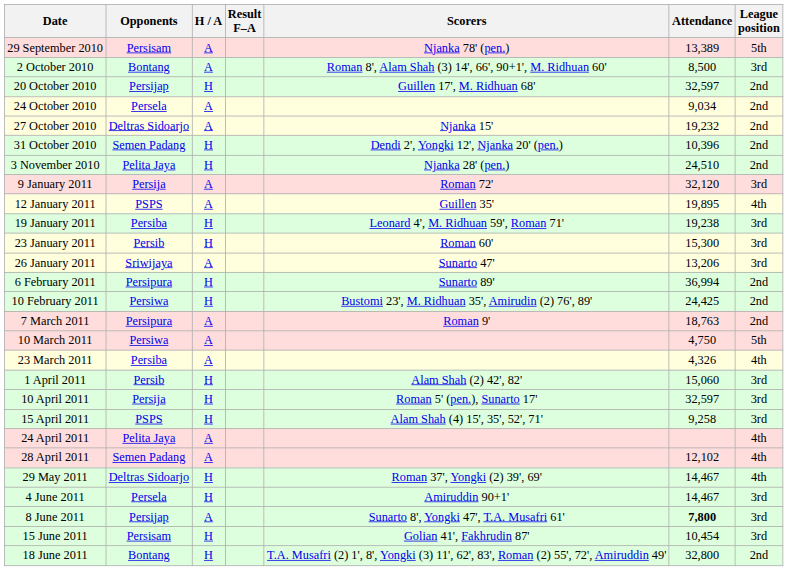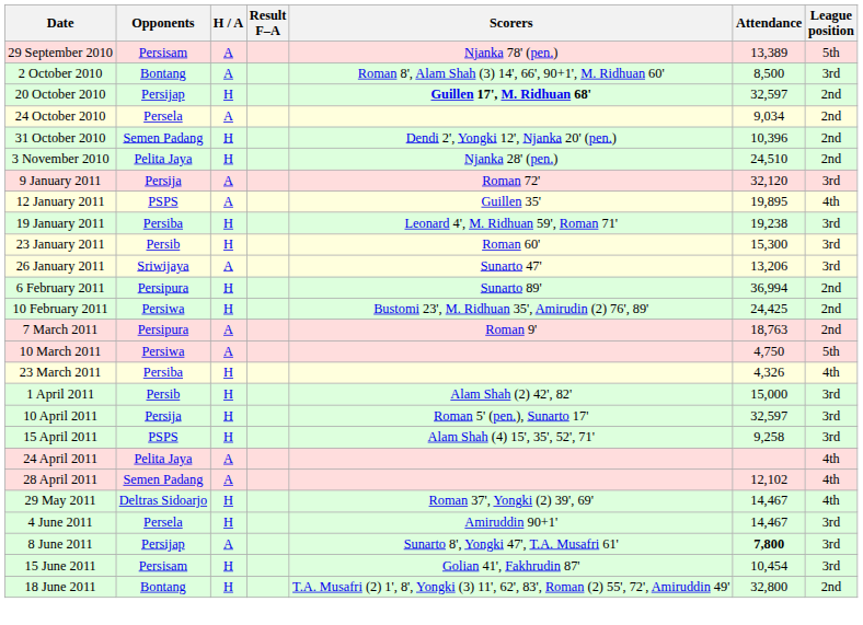20 October 2010 | Scorers: normal -> bold
- row: 27 October 2010 | Deltras Sidoarjo | A | Njanka 15' | 19,232 | 2nd
23 March 2011 | H / A: A -> H
1 April 2011 | Attendance: 15,060 -> 15,000
